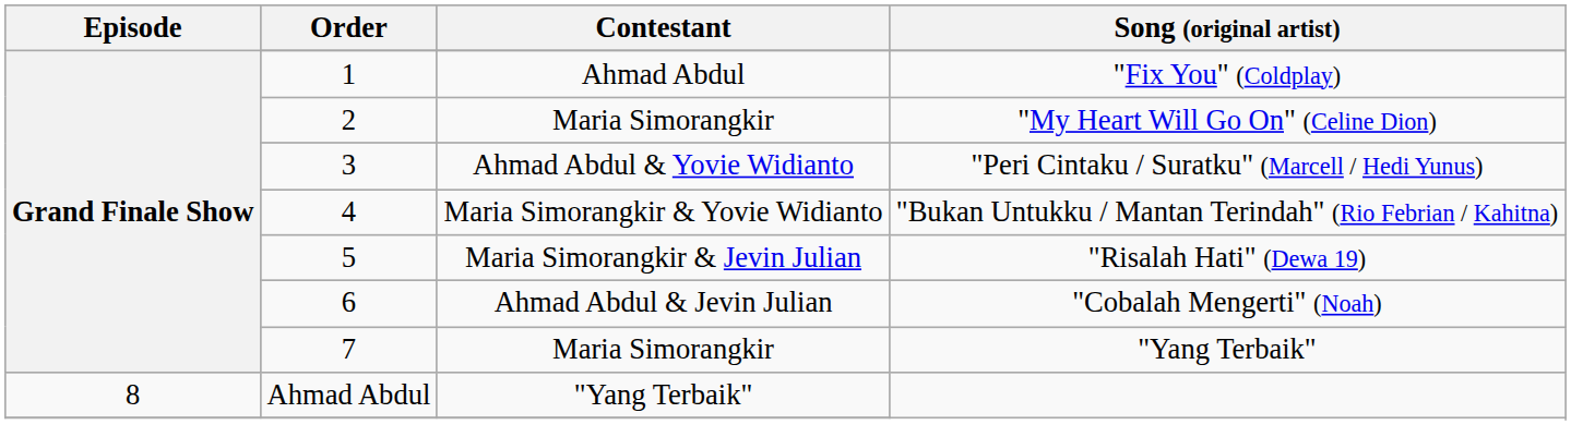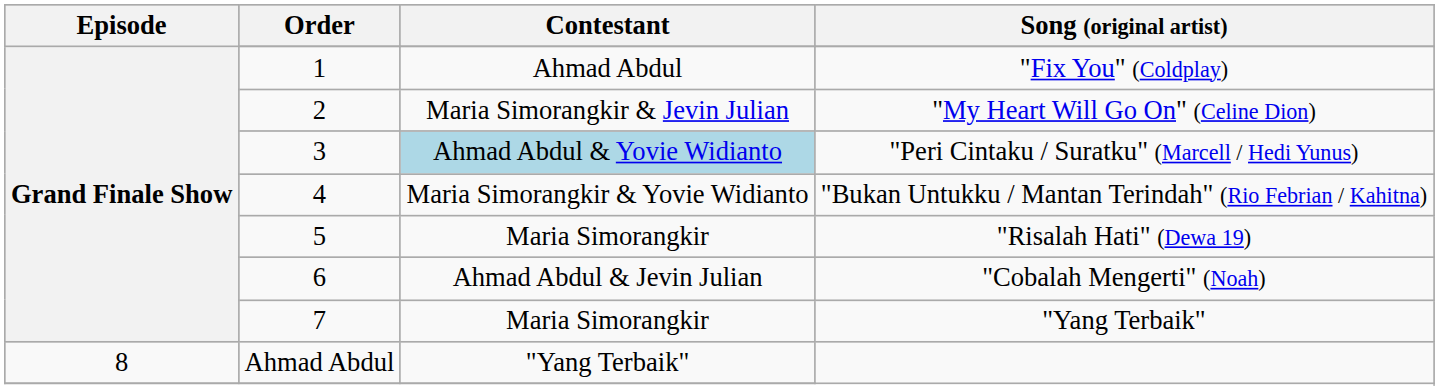"My Heart Will Go On" (Celine Dion) | Contestant: Maria Simorangkir -> Maria Simorangkir & Jevin Julian
"Peri Cintaku / Suratku" (Marcell / Hedi Yunus) | Contestant: no background -> lightblue background
"Risalah Hati" (Dewa 19) | Contestant: Maria Simorangkir & Jevin Julian -> Maria Simorangkir
